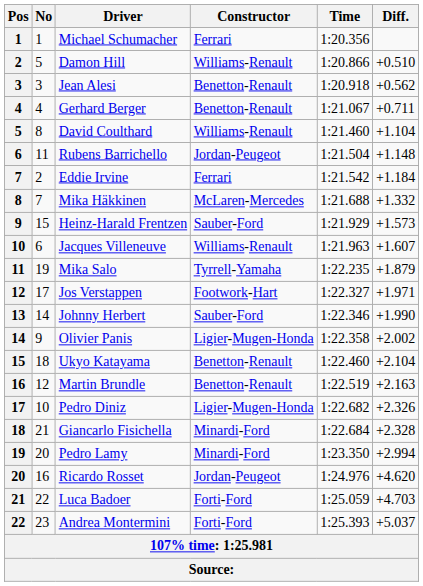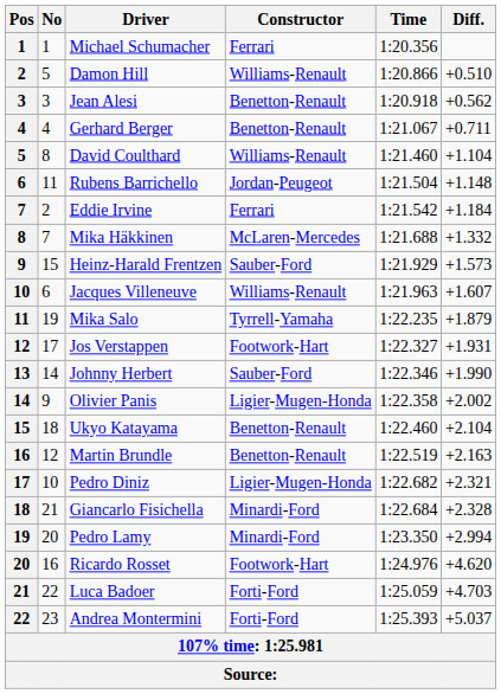Jos Verstappen | Diff.: +1.971 -> +1.931
Pedro Diniz | Diff.: +2.326 -> +2.321
Ricardo Rosset | Constructor: Jordan-Peugeot -> Footwork-Hart
